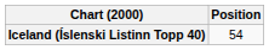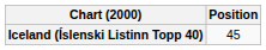Iceland (Íslenski Listinn Topp 40) | Position: 54 -> 45
